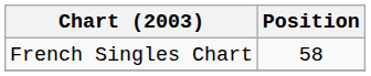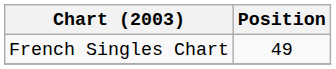French Singles Chart | Position: 58 -> 49
